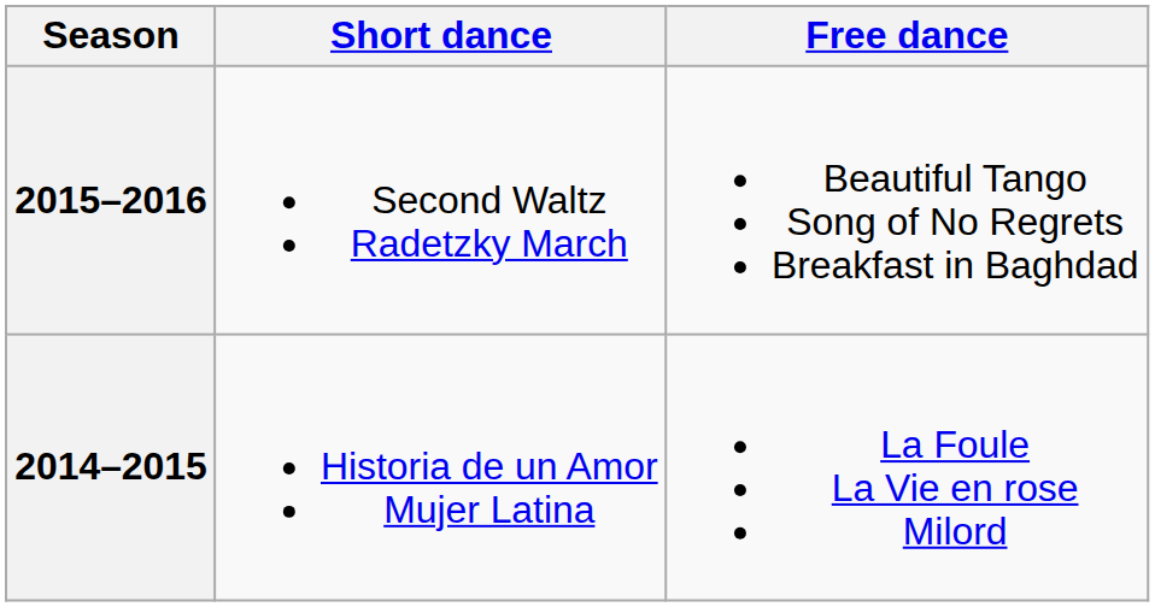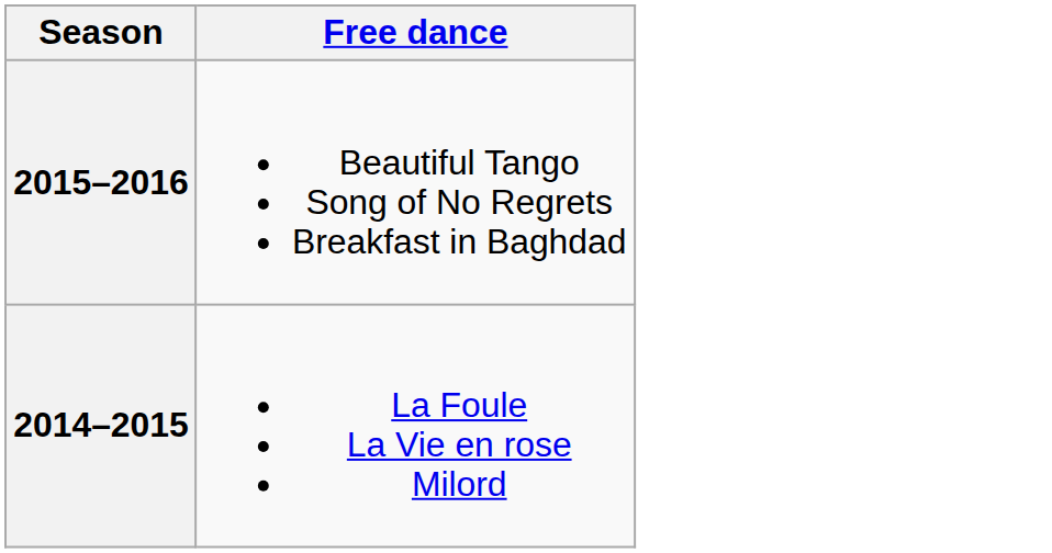- column: Short dance | Second Waltz Radetzky March | Historia de un Amor Mujer Latina
